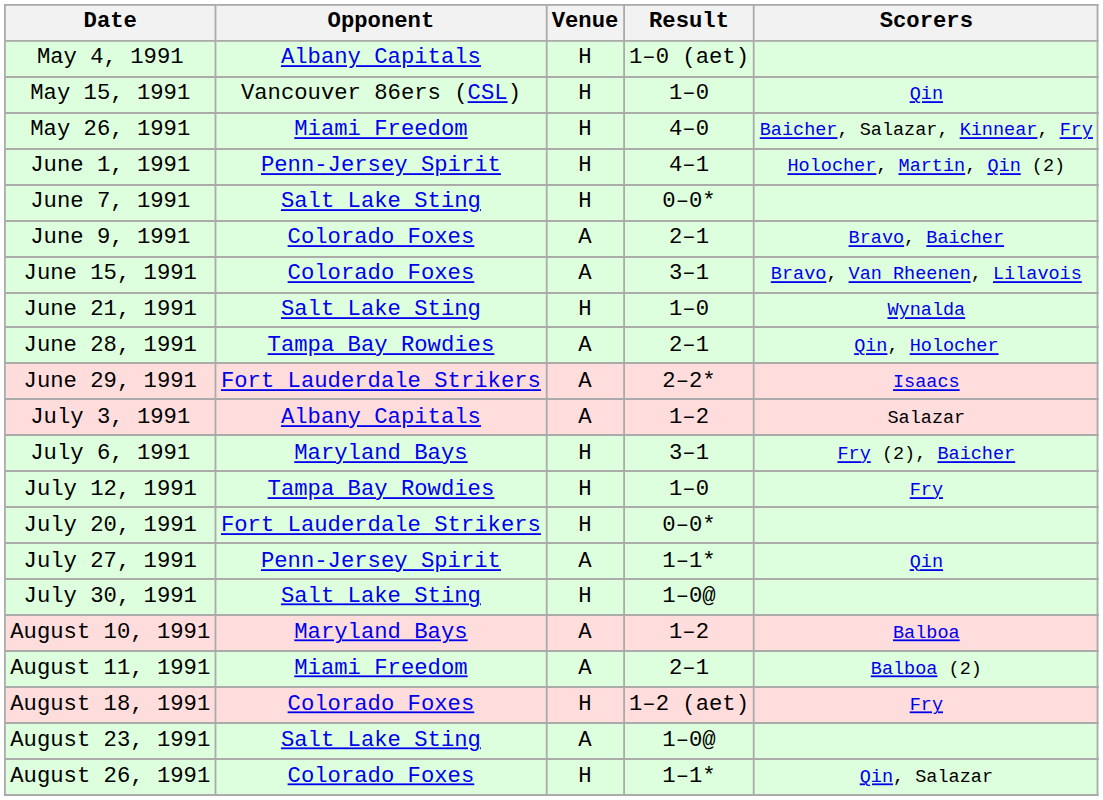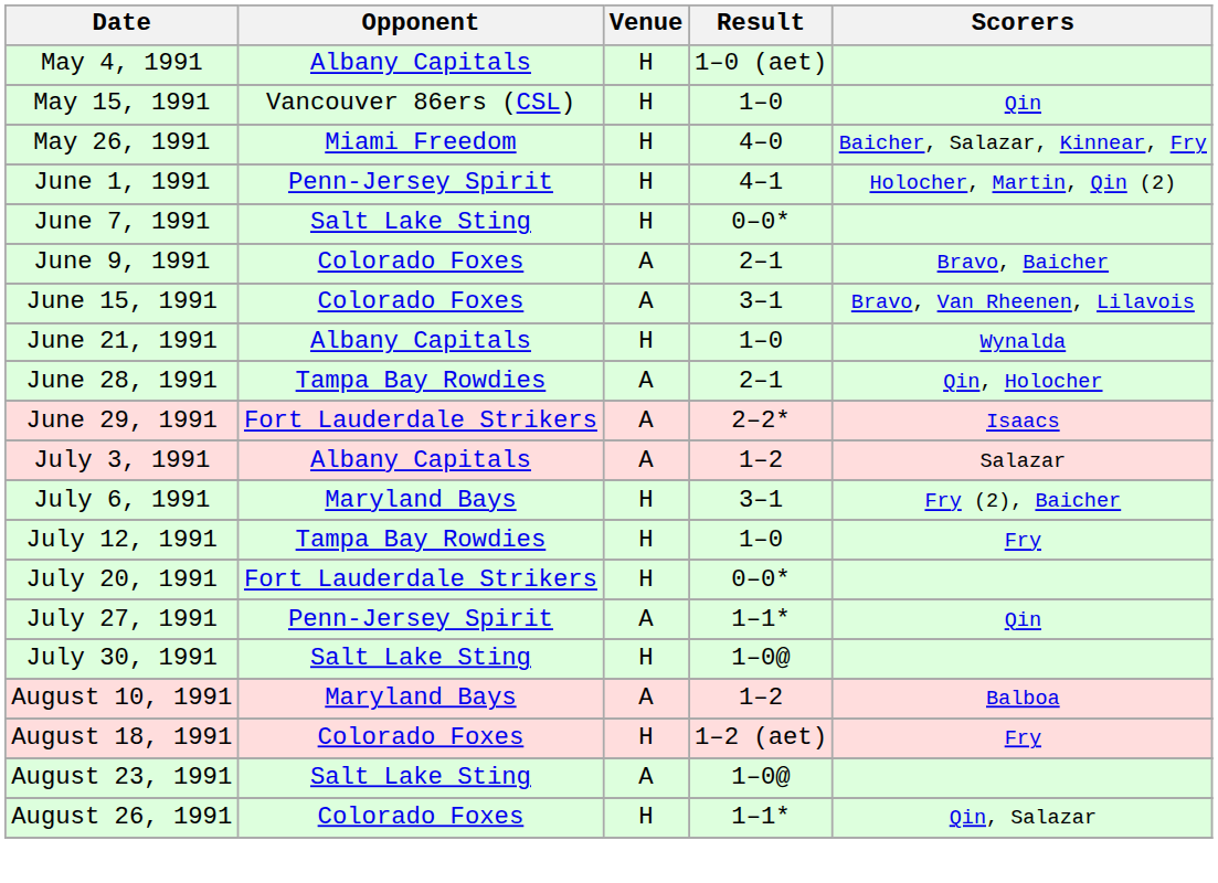June 21, 1991 | Opponent: Salt Lake Sting -> Albany Capitals
- row: August 11, 1991 | Miami Freedom | A | 2–1 | Balboa (2)
